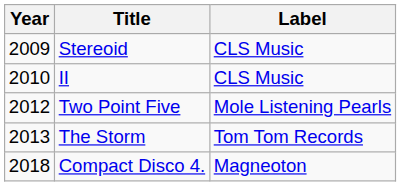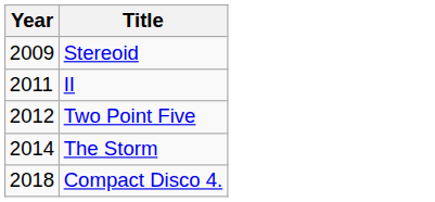- column: Label | CLS Music | CLS Music | Mole Listening Pearls | Tom Tom Records | Magneoton
II | Year: 2010 -> 2011
The Storm | Year: 2013 -> 2014
